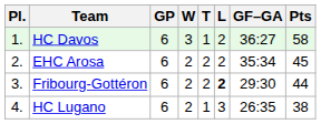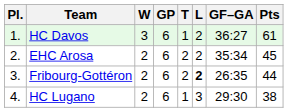columns swapped: GP <-> W
HC Davos | Pts: 58 -> 61
Fribourg-Gottéron | GF–GA: 29:30 -> 26:35
HC Lugano | GF–GA: 26:35 -> 29:30
